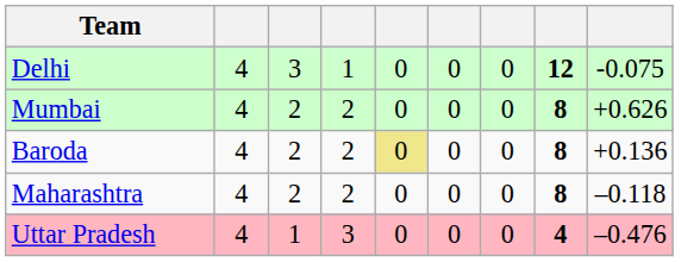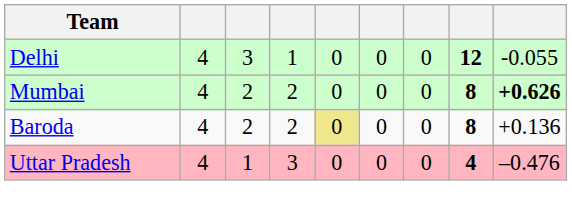Delhi | column 9: -0.075 -> -0.055
Mumbai | column 9: normal -> bold
- row: Maharashtra | 4 | 2 | 2 | 0 | 0 | 0 | 8 | –0.118
